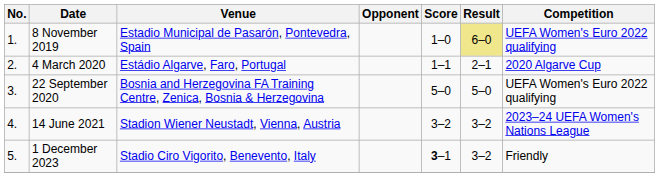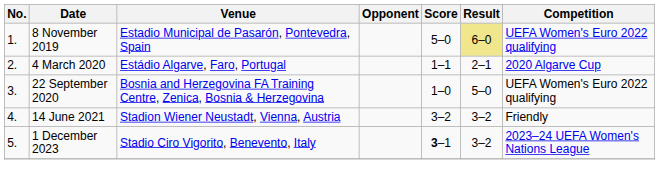8 November 2019 | Score: 1–0 -> 5–0
22 September 2020 | Score: 5–0 -> 1–0
14 June 2021 | Competition: 2023–24 UEFA Women's Nations League -> Friendly
1 December 2023 | Competition: Friendly -> 2023–24 UEFA Women's Nations League
